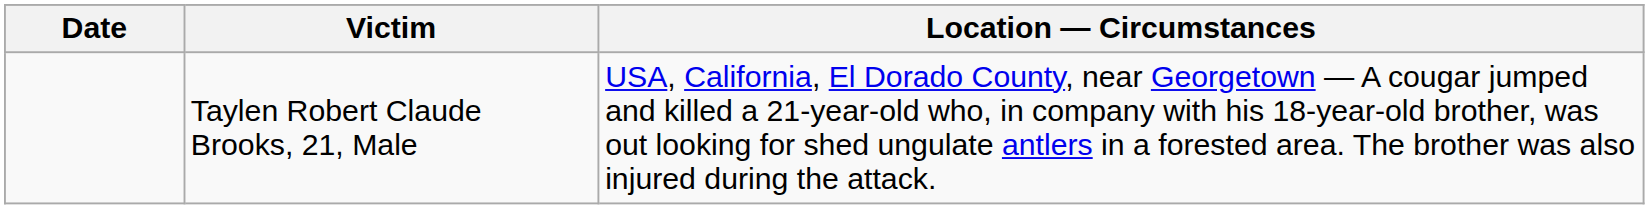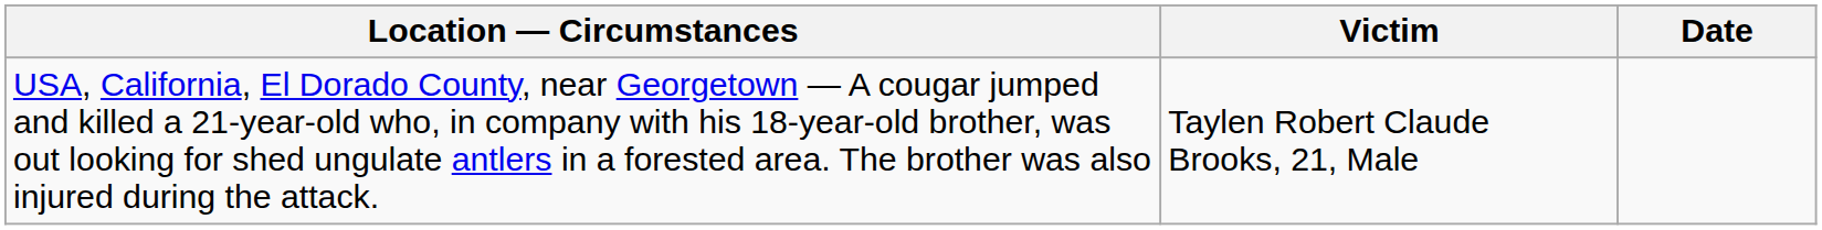columns swapped: Date <-> Location — Circumstances
